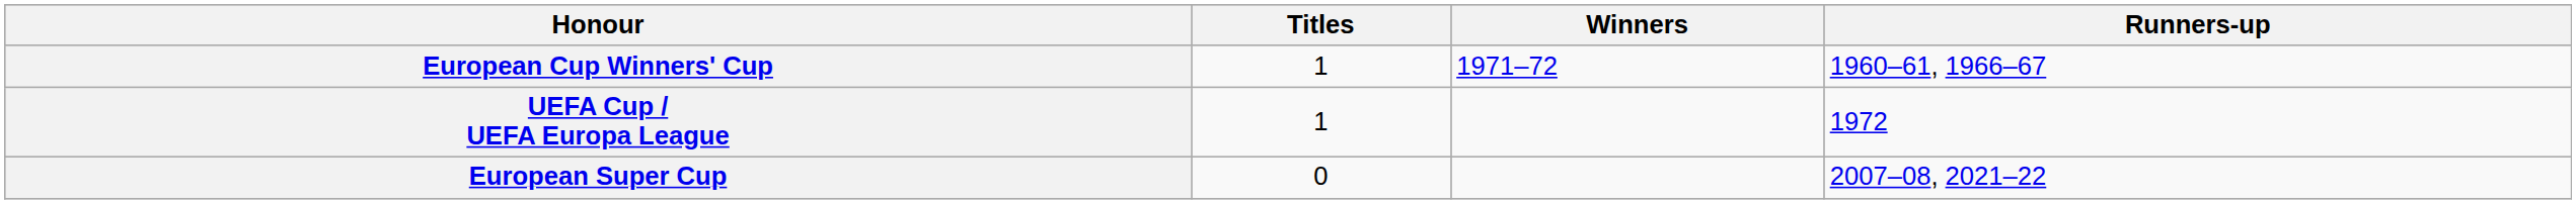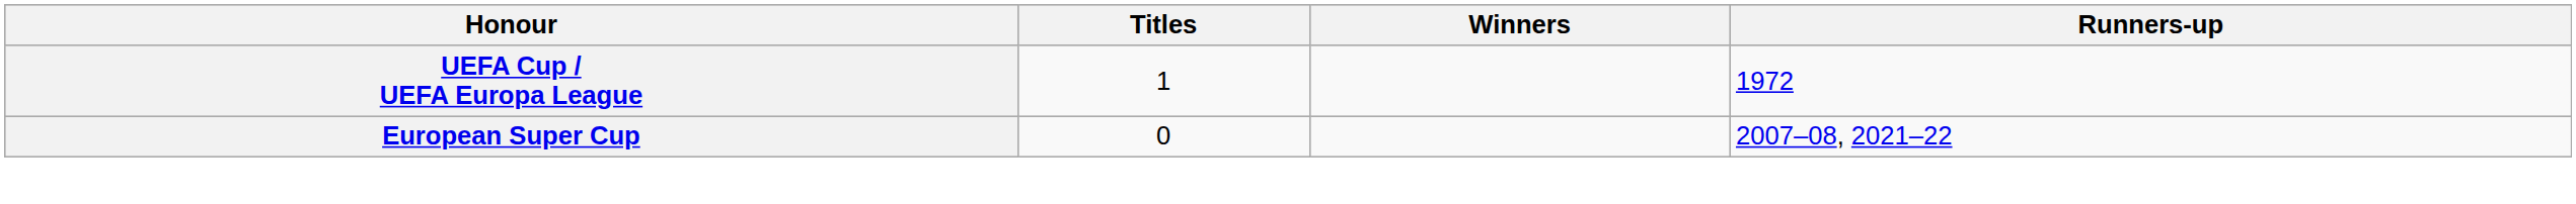- row: European Cup Winners' Cup | 1 | 1971–72 | 1960–61, 1966–67
